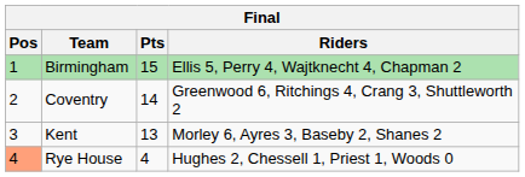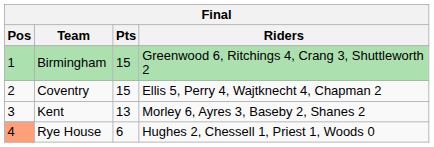Birmingham | Riders: Ellis 5, Perry 4, Wajtknecht 4, Chapman 2 -> Greenwood 6, Ritchings 4, Crang 3, Shuttleworth 2
Coventry | Pts: 14 -> 15
Coventry | Riders: Greenwood 6, Ritchings 4, Crang 3, Shuttleworth 2 -> Ellis 5, Perry 4, Wajtknecht 4, Chapman 2
Rye House | Pts: 4 -> 6
